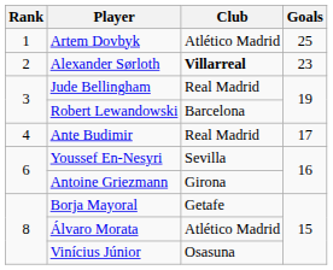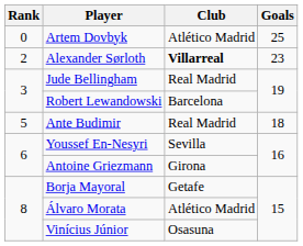Artem Dovbyk | Rank: 1 -> 0
Ante Budimir | Rank: 4 -> 5
Ante Budimir | Goals: 17 -> 18
